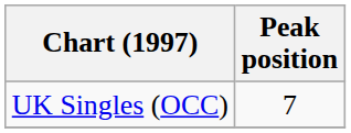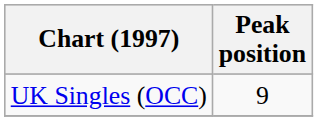UK Singles (OCC) | Peak position: 7 -> 9
